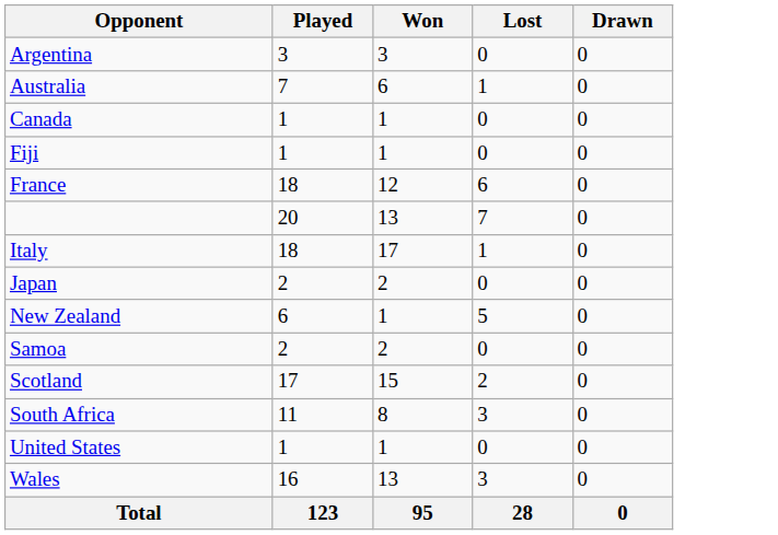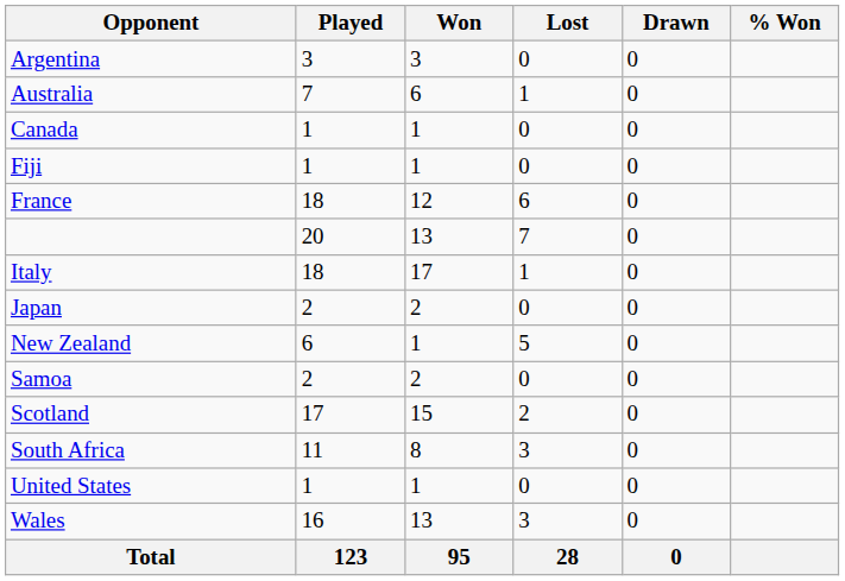+ column: % Won
